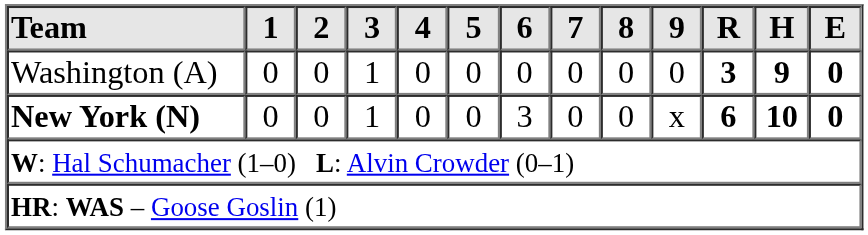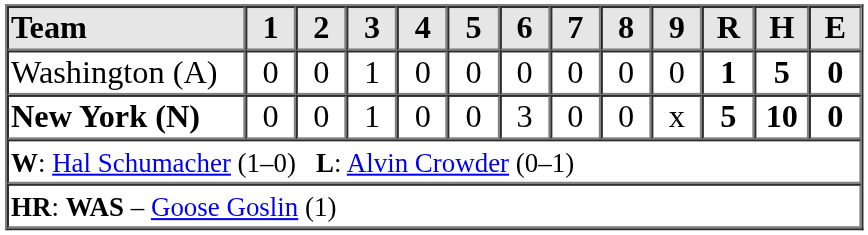Washington (A) | R: 3 -> 1
Washington (A) | H: 9 -> 5
New York (N) | R: 6 -> 5
